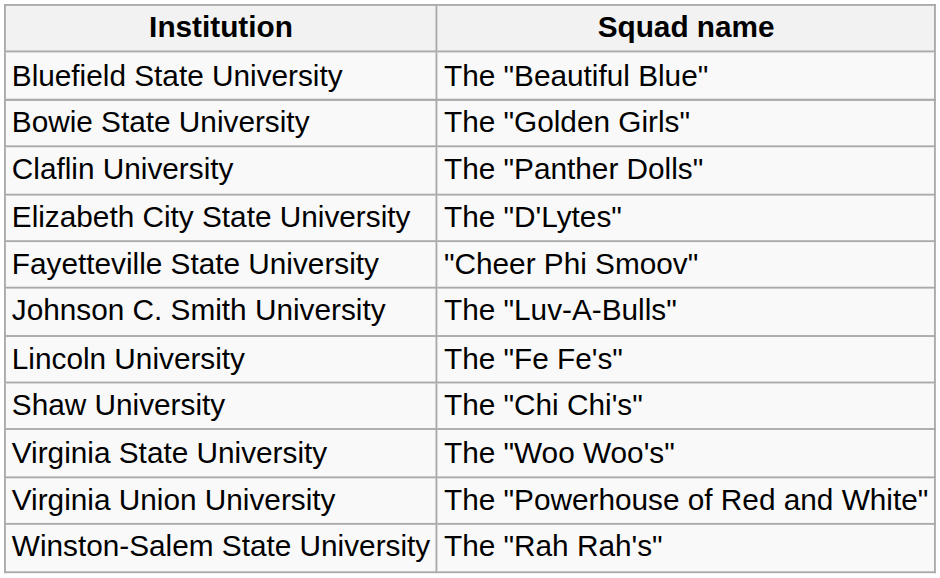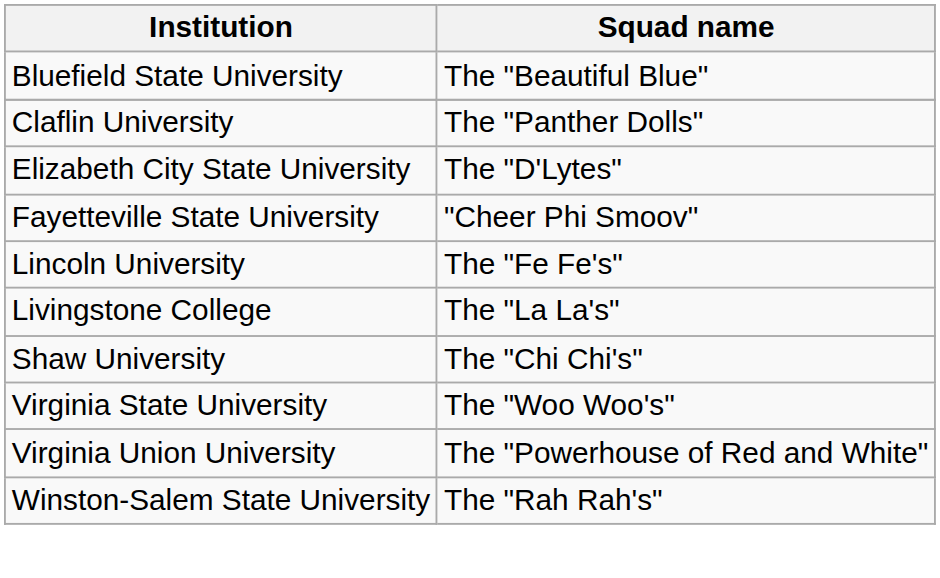- row: Bowie State University | The "Golden Girls"
- row: Johnson C. Smith University | The "Luv-A-Bulls"
+ row: Livingstone College | The "La La's"
